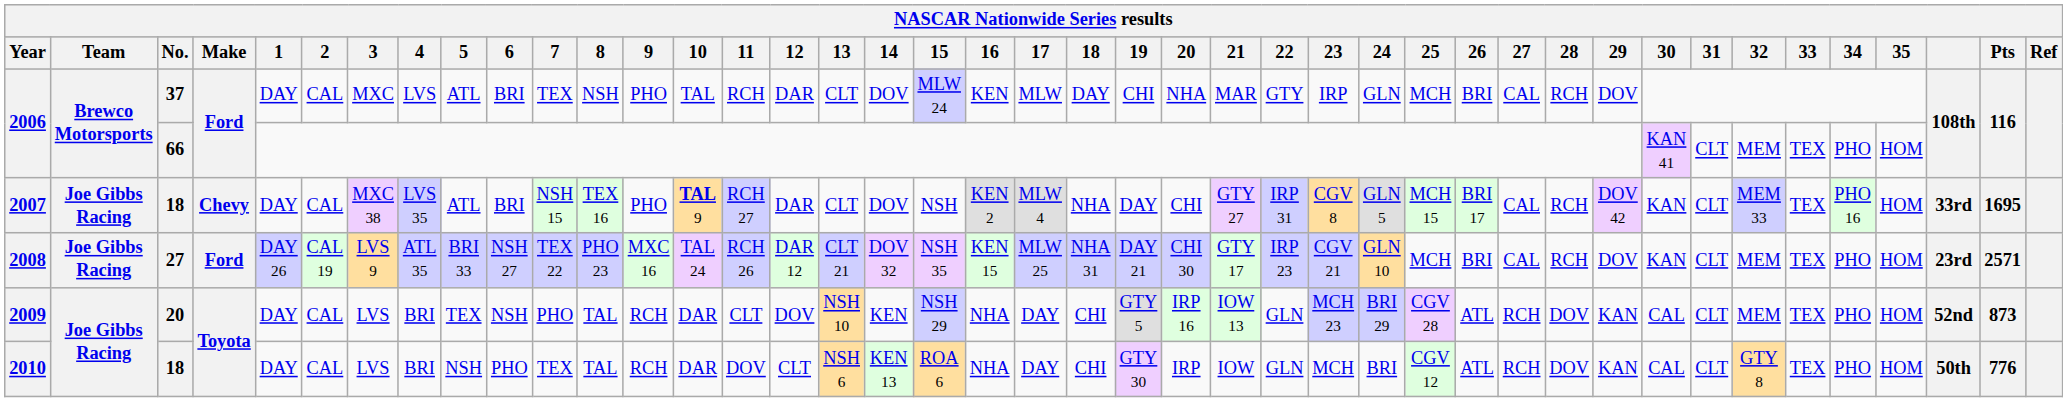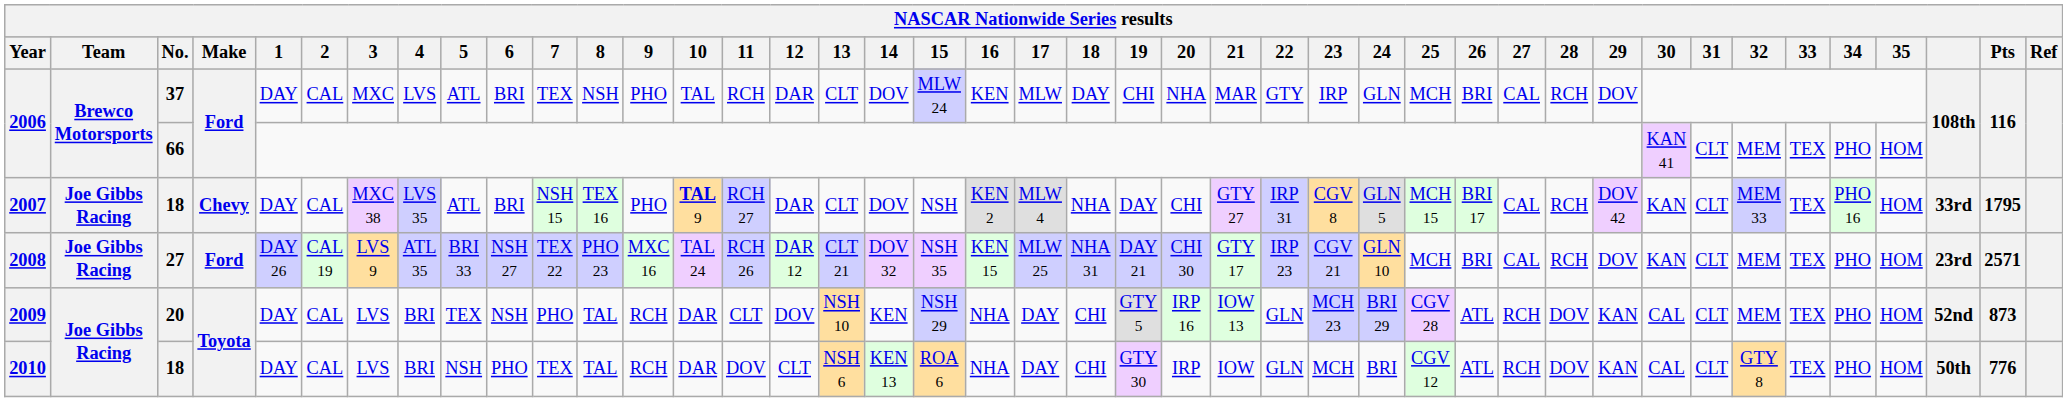2007 | Pts: 1695 -> 1795
